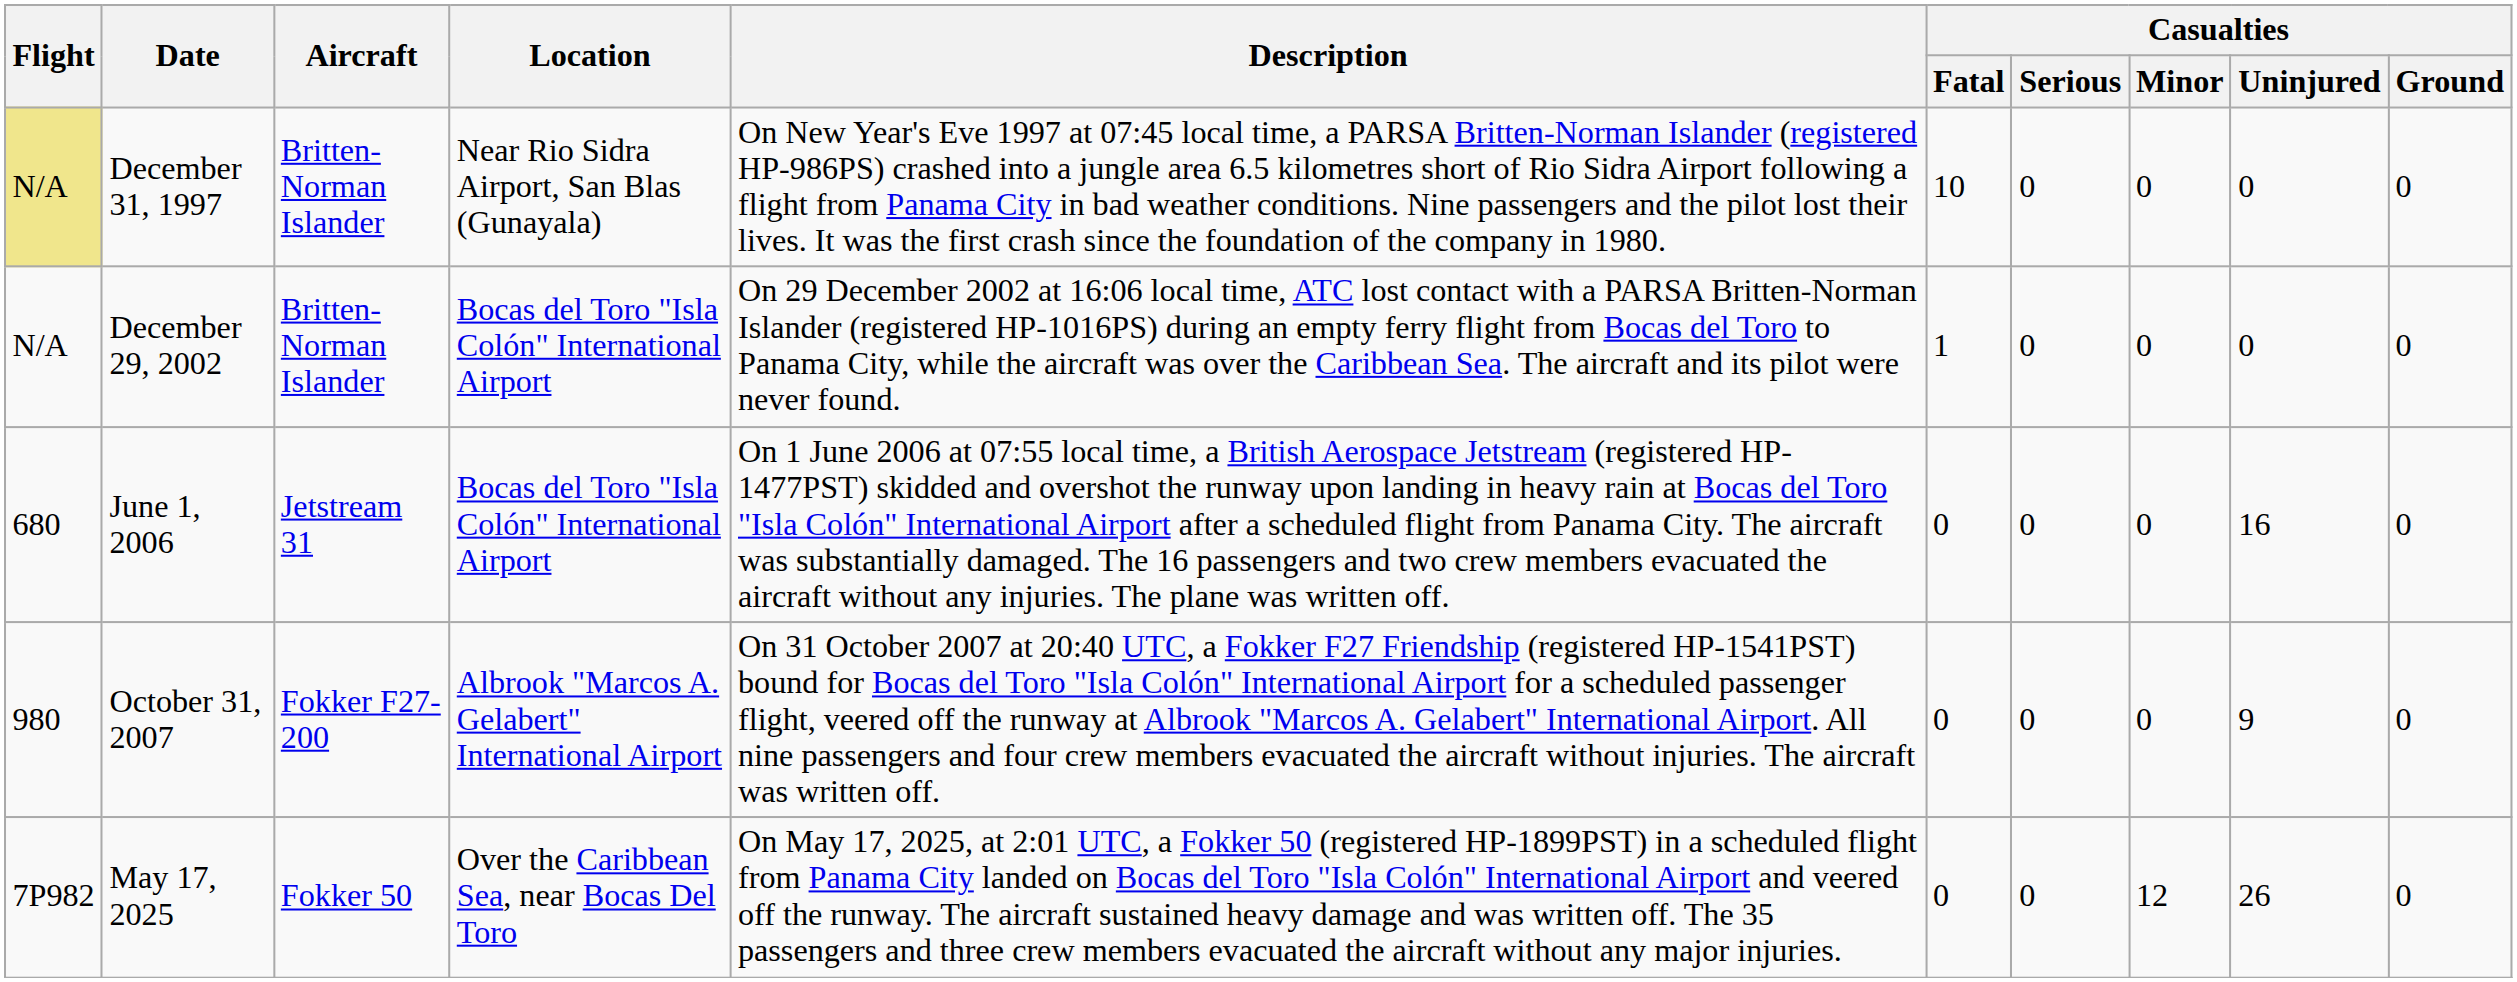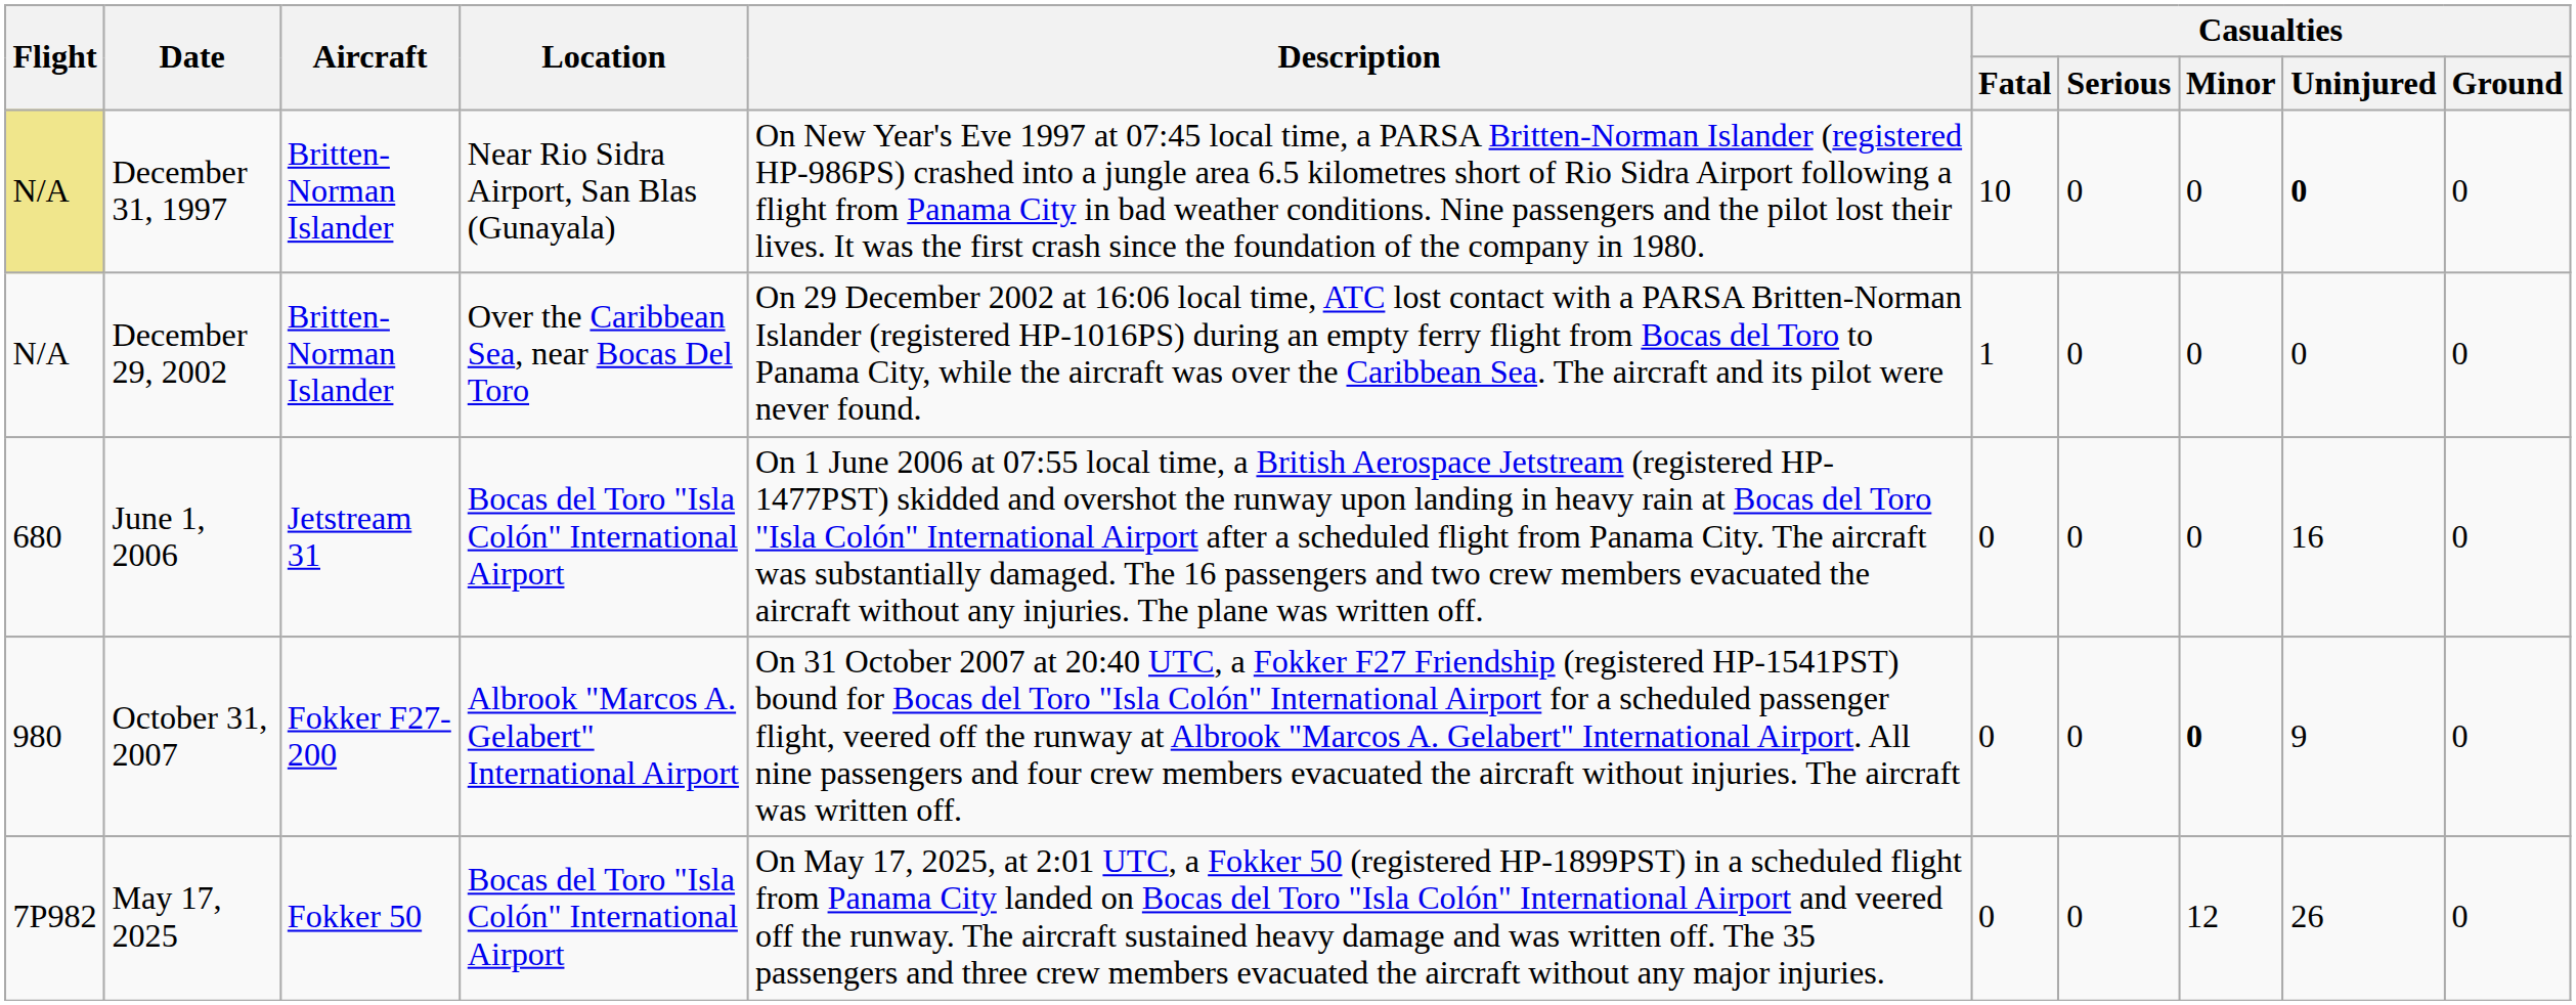December 31, 1997 | Casualties / Uninjured: normal -> bold
December 29, 2002 | Location: Bocas del Toro "Isla Colón" International Airport -> Over the Caribbean Sea, near Bocas Del Toro
October 31, 2007 | Casualties / Minor: normal -> bold
May 17, 2025 | Location: Over the Caribbean Sea, near Bocas Del Toro -> Bocas del Toro "Isla Colón" International Airport
